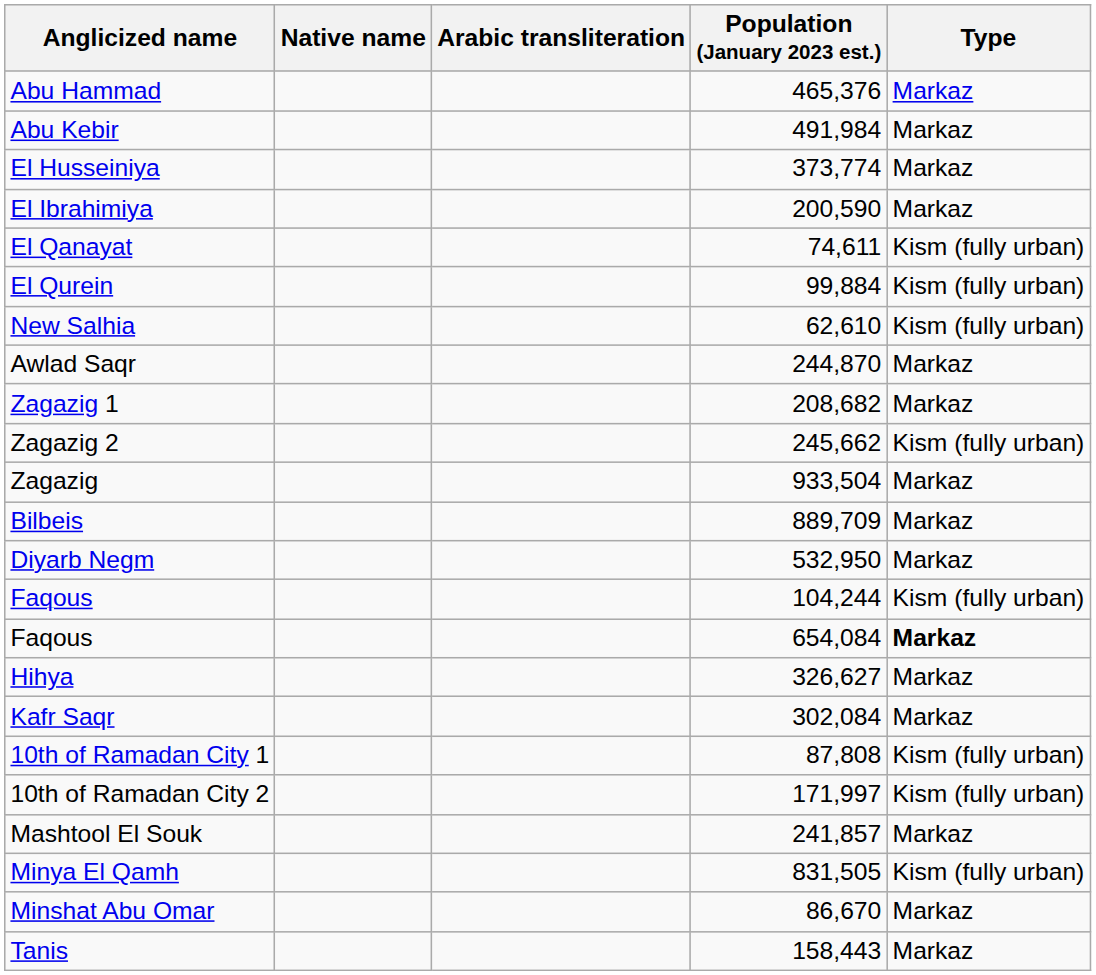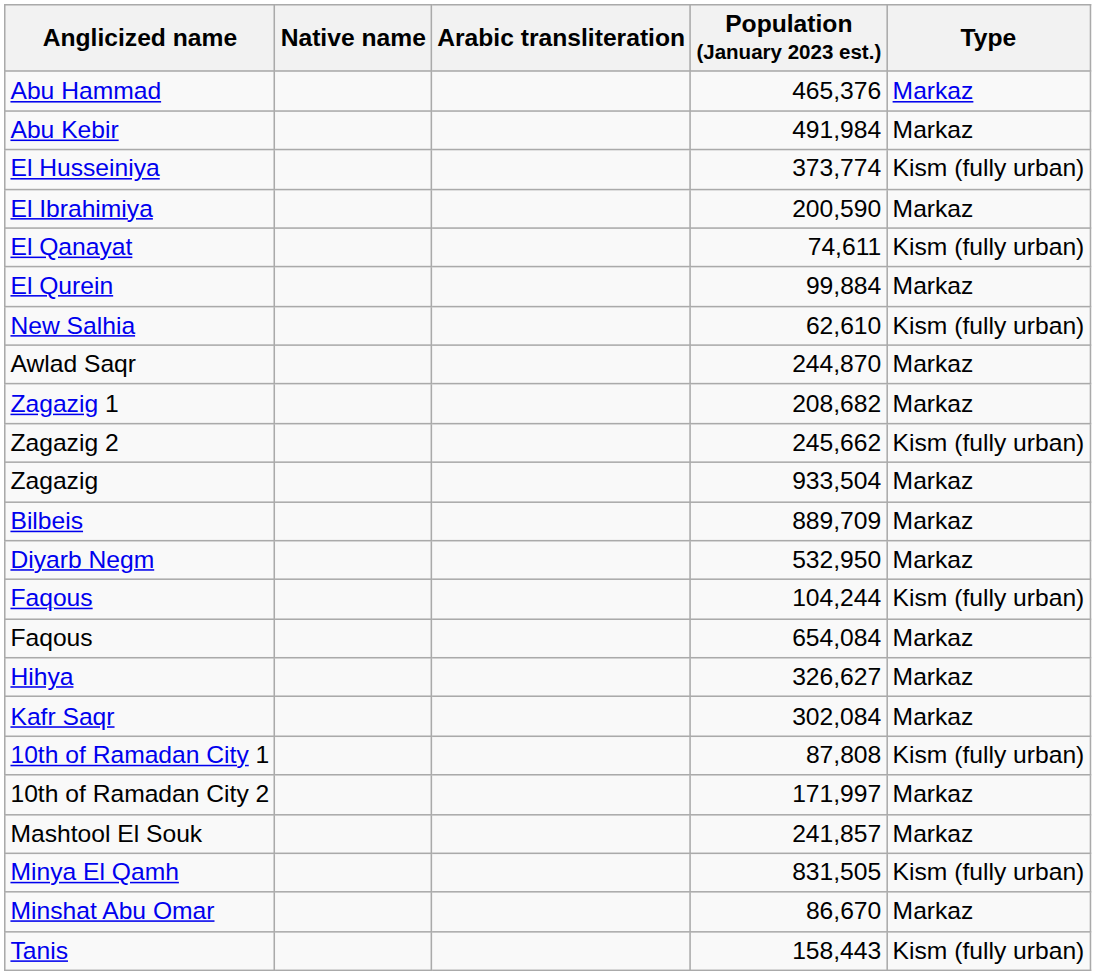El Husseiniya | Type: Markaz -> Kism (fully urban)
El Qurein | Type: Kism (fully urban) -> Markaz
Faqous / 654,084 | Type: bold -> normal
10th of Ramadan City 2 | Type: Kism (fully urban) -> Markaz
Tanis | Type: Markaz -> Kism (fully urban)
